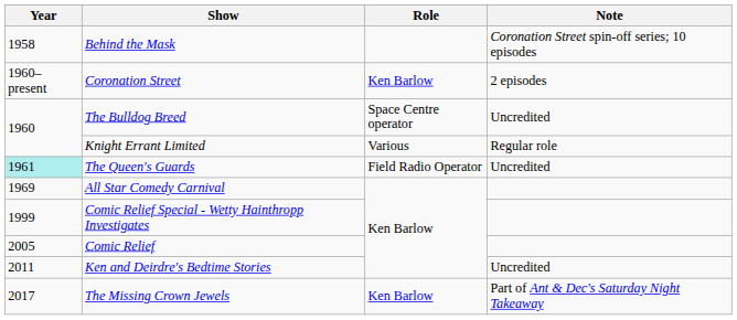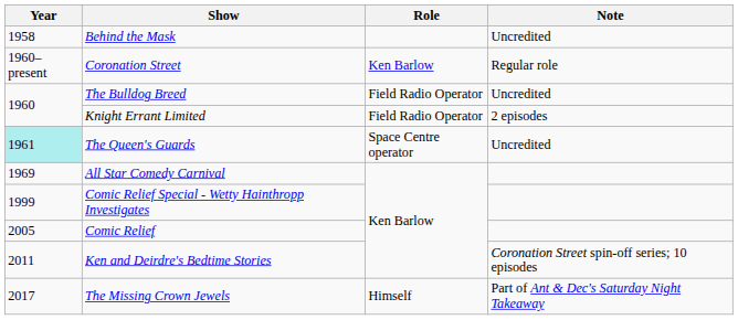Behind the Mask | Note: Coronation Street spin-off series; 10 episodes -> Uncredited
Coronation Street | Note: 2 episodes -> Regular role
The Bulldog Breed | Role: Space Centre operator -> Field Radio Operator
Knight Errant Limited | Role: Various -> Field Radio Operator
Knight Errant Limited | Note: Regular role -> 2 episodes
The Queen's Guards | Role: Field Radio Operator -> Space Centre operator
Ken and Deirdre's Bedtime Stories | Note: Uncredited -> Coronation Street spin-off series; 10 episodes
The Missing Crown Jewels | Role: Ken Barlow -> Himself
